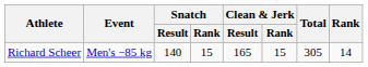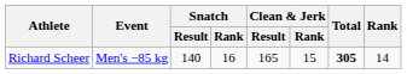Richard Scheer | Snatch / Rank: 15 -> 16
Richard Scheer | Total: normal -> bold
